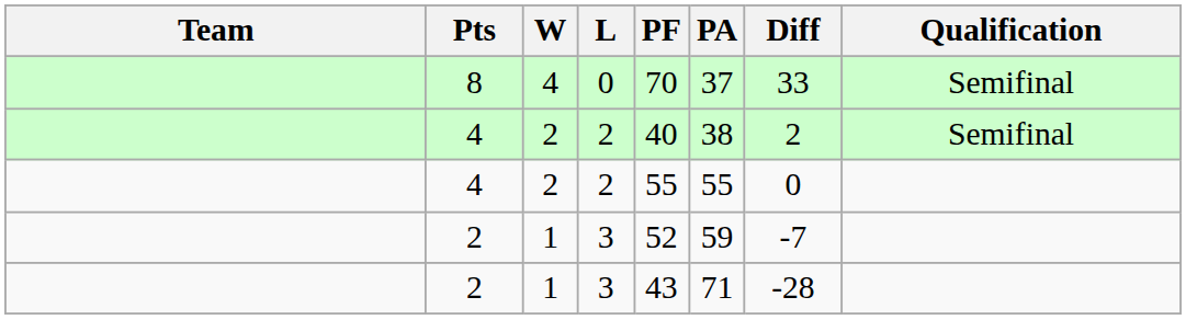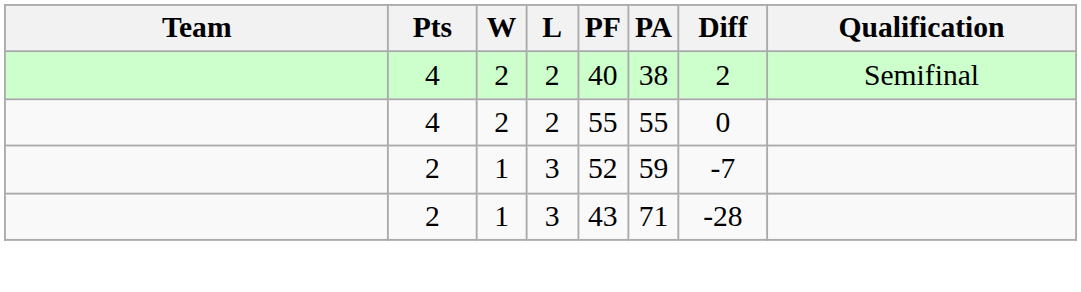- row: 8 | 4 | 0 | 70 | 37 | 33 | Semifinal
